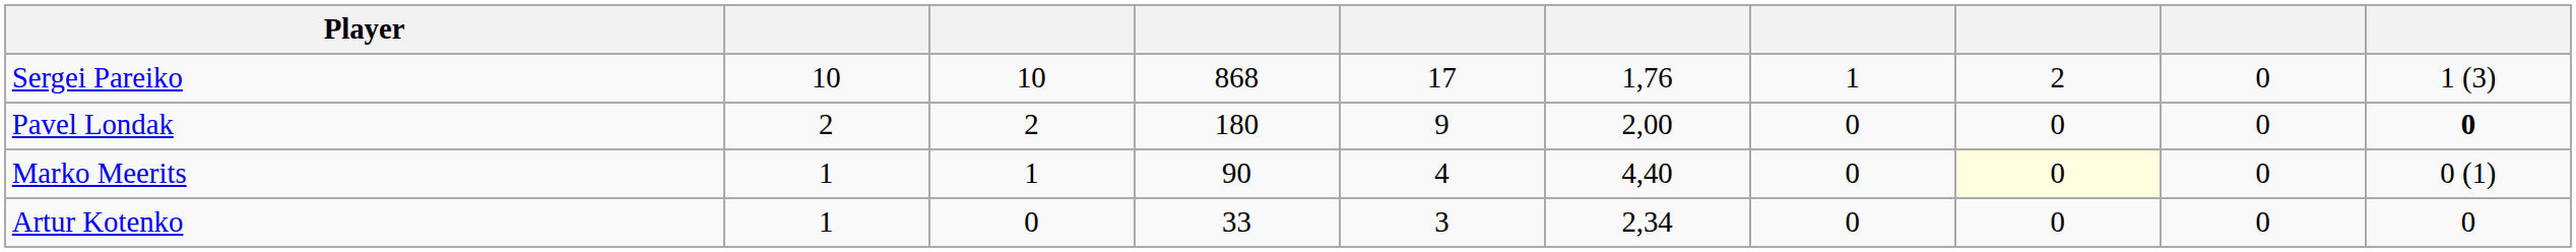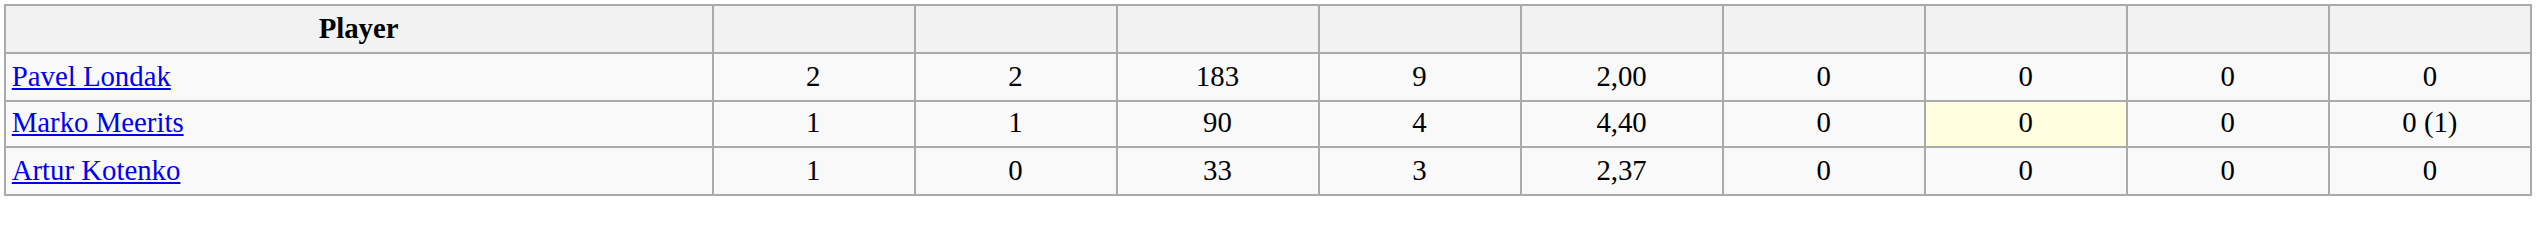- row: Sergei Pareiko | 10 | 10 | 868 | 17 | 1,76 | 1 | 2 | 0 | 1 (3)
Pavel Londak | column 4: 180 -> 183
Pavel Londak | column 10: bold -> normal
Artur Kotenko | column 6: 2,34 -> 2,37
